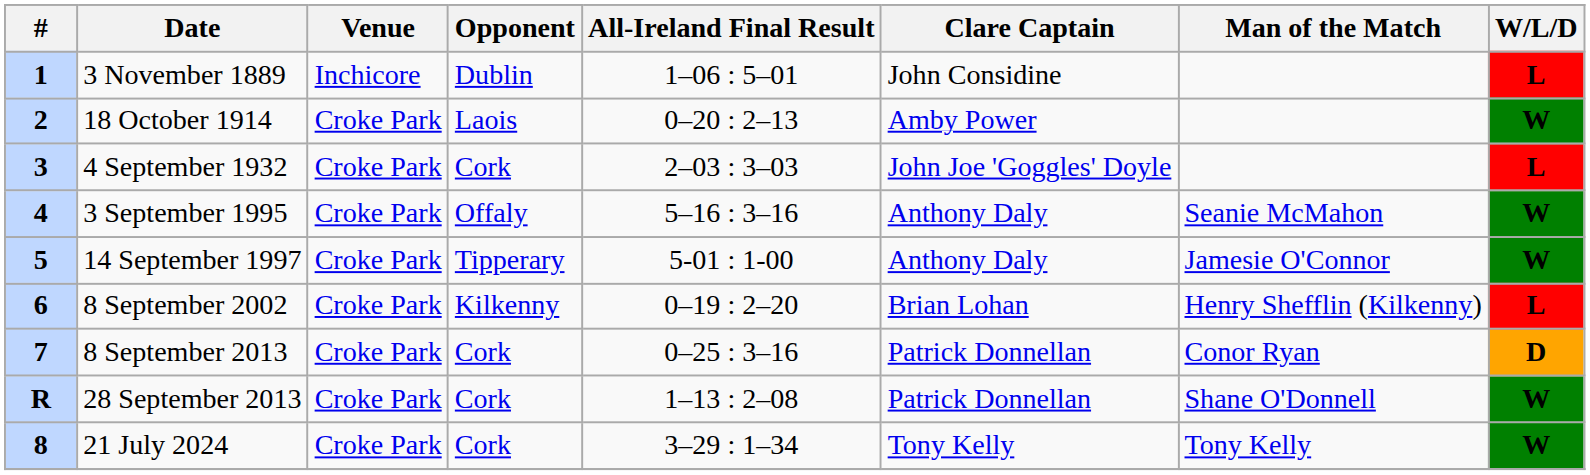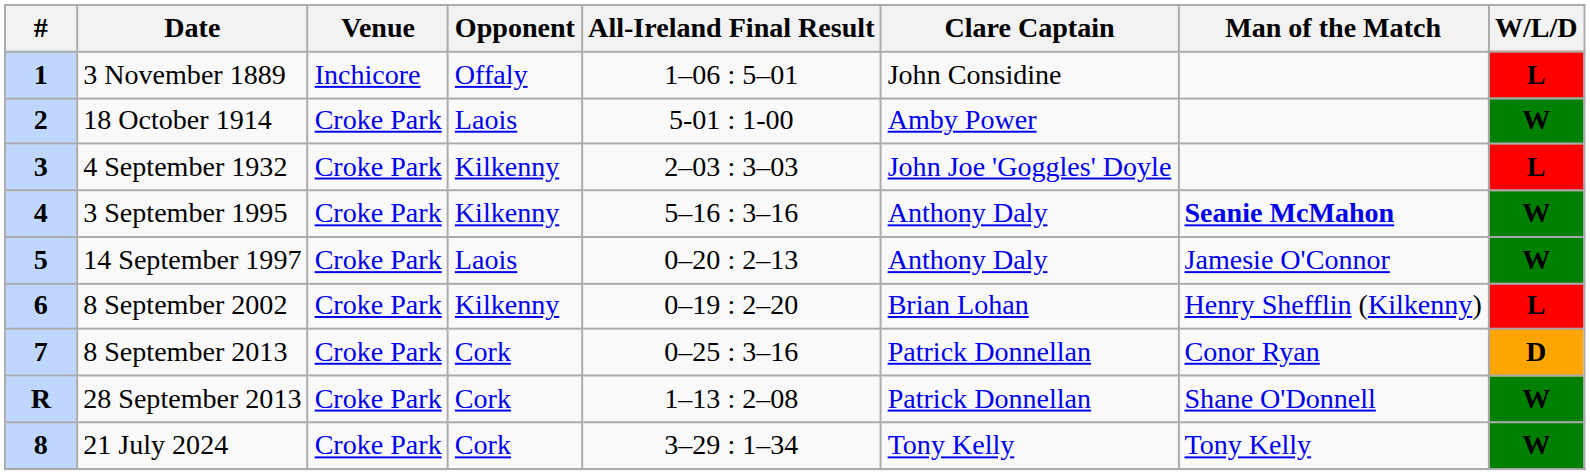3 November 1889 | Opponent: Dublin -> Offaly
18 October 1914 | All-Ireland Final Result: 0–20 : 2–13 -> 5-01 : 1-00
4 September 1932 | Opponent: Cork -> Kilkenny
3 September 1995 | Opponent: Offaly -> Kilkenny
3 September 1995 | Man of the Match: normal -> bold
14 September 1997 | Opponent: Tipperary -> Laois
14 September 1997 | All-Ireland Final Result: 5-01 : 1-00 -> 0–20 : 2–13
